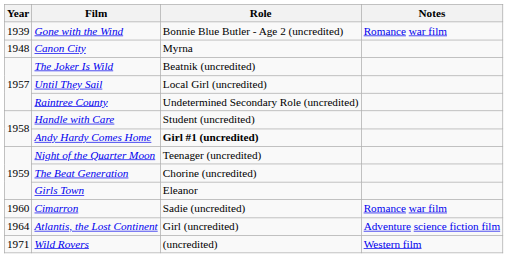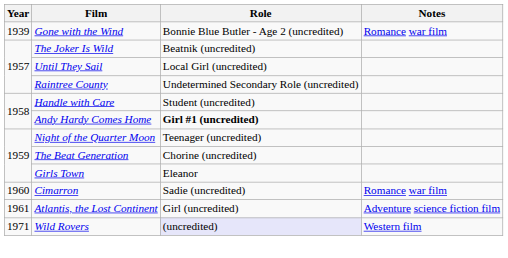- row: 1948 | Canon City | Myrna
Atlantis, the Lost Continent | Year: 1964 -> 1961
Wild Rovers | Role: no background -> lavender background
